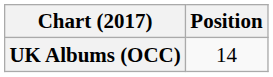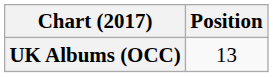UK Albums (OCC) | Position: 14 -> 13
